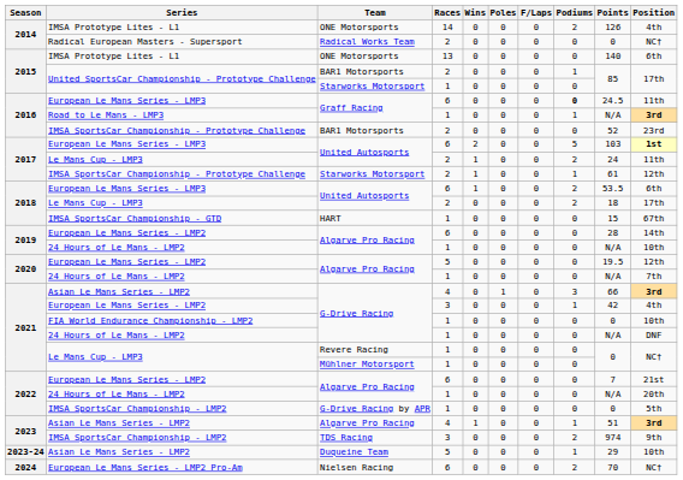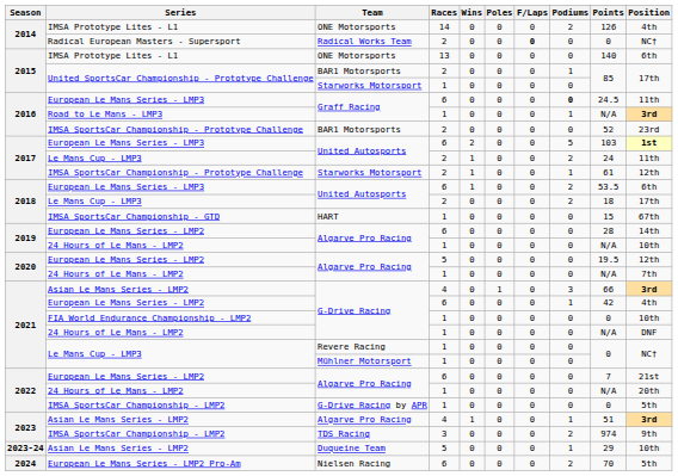Radical Works Team | F/Laps: normal -> bold
European Le Mans Series - LMP2 / G-Drive Racing | Races: 3 -> 6
Nielsen Racing | Position: NC† -> 5th
